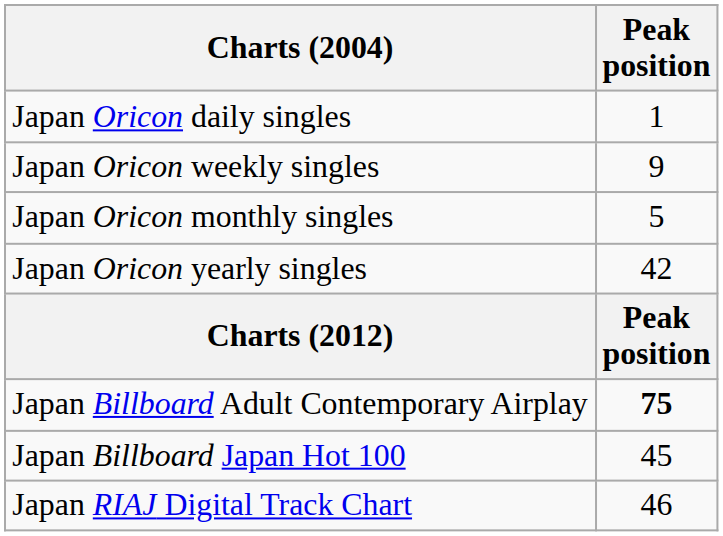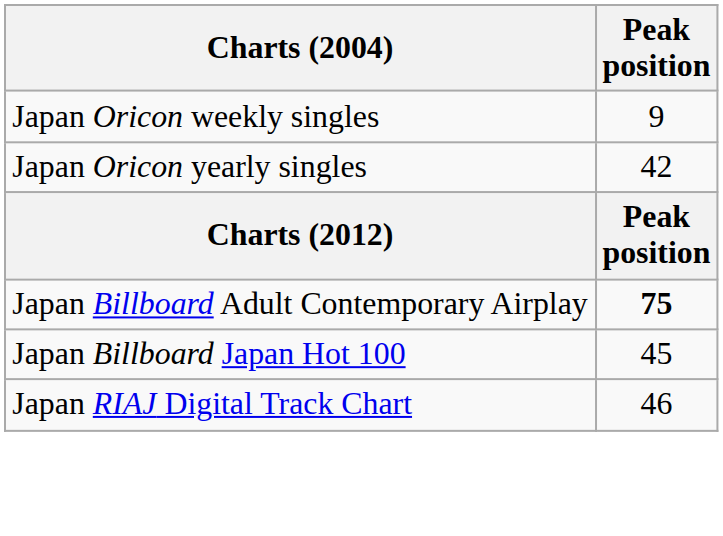- row: Japan Oricon daily singles | 1
- row: Japan Oricon monthly singles | 5
